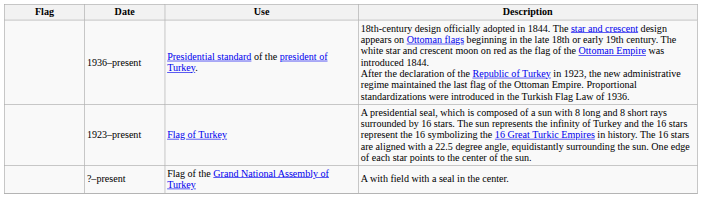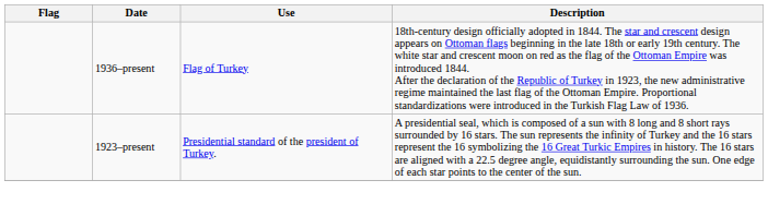1936–present | Use: Presidential standard of the president of Turkey. -> Flag of Turkey
1923–present | Use: Flag of Turkey -> Presidential standard of the president of Turkey.
- row: ?–present | Flag of the Grand National Assembly of Turkey | A with field with a seal in the center.
